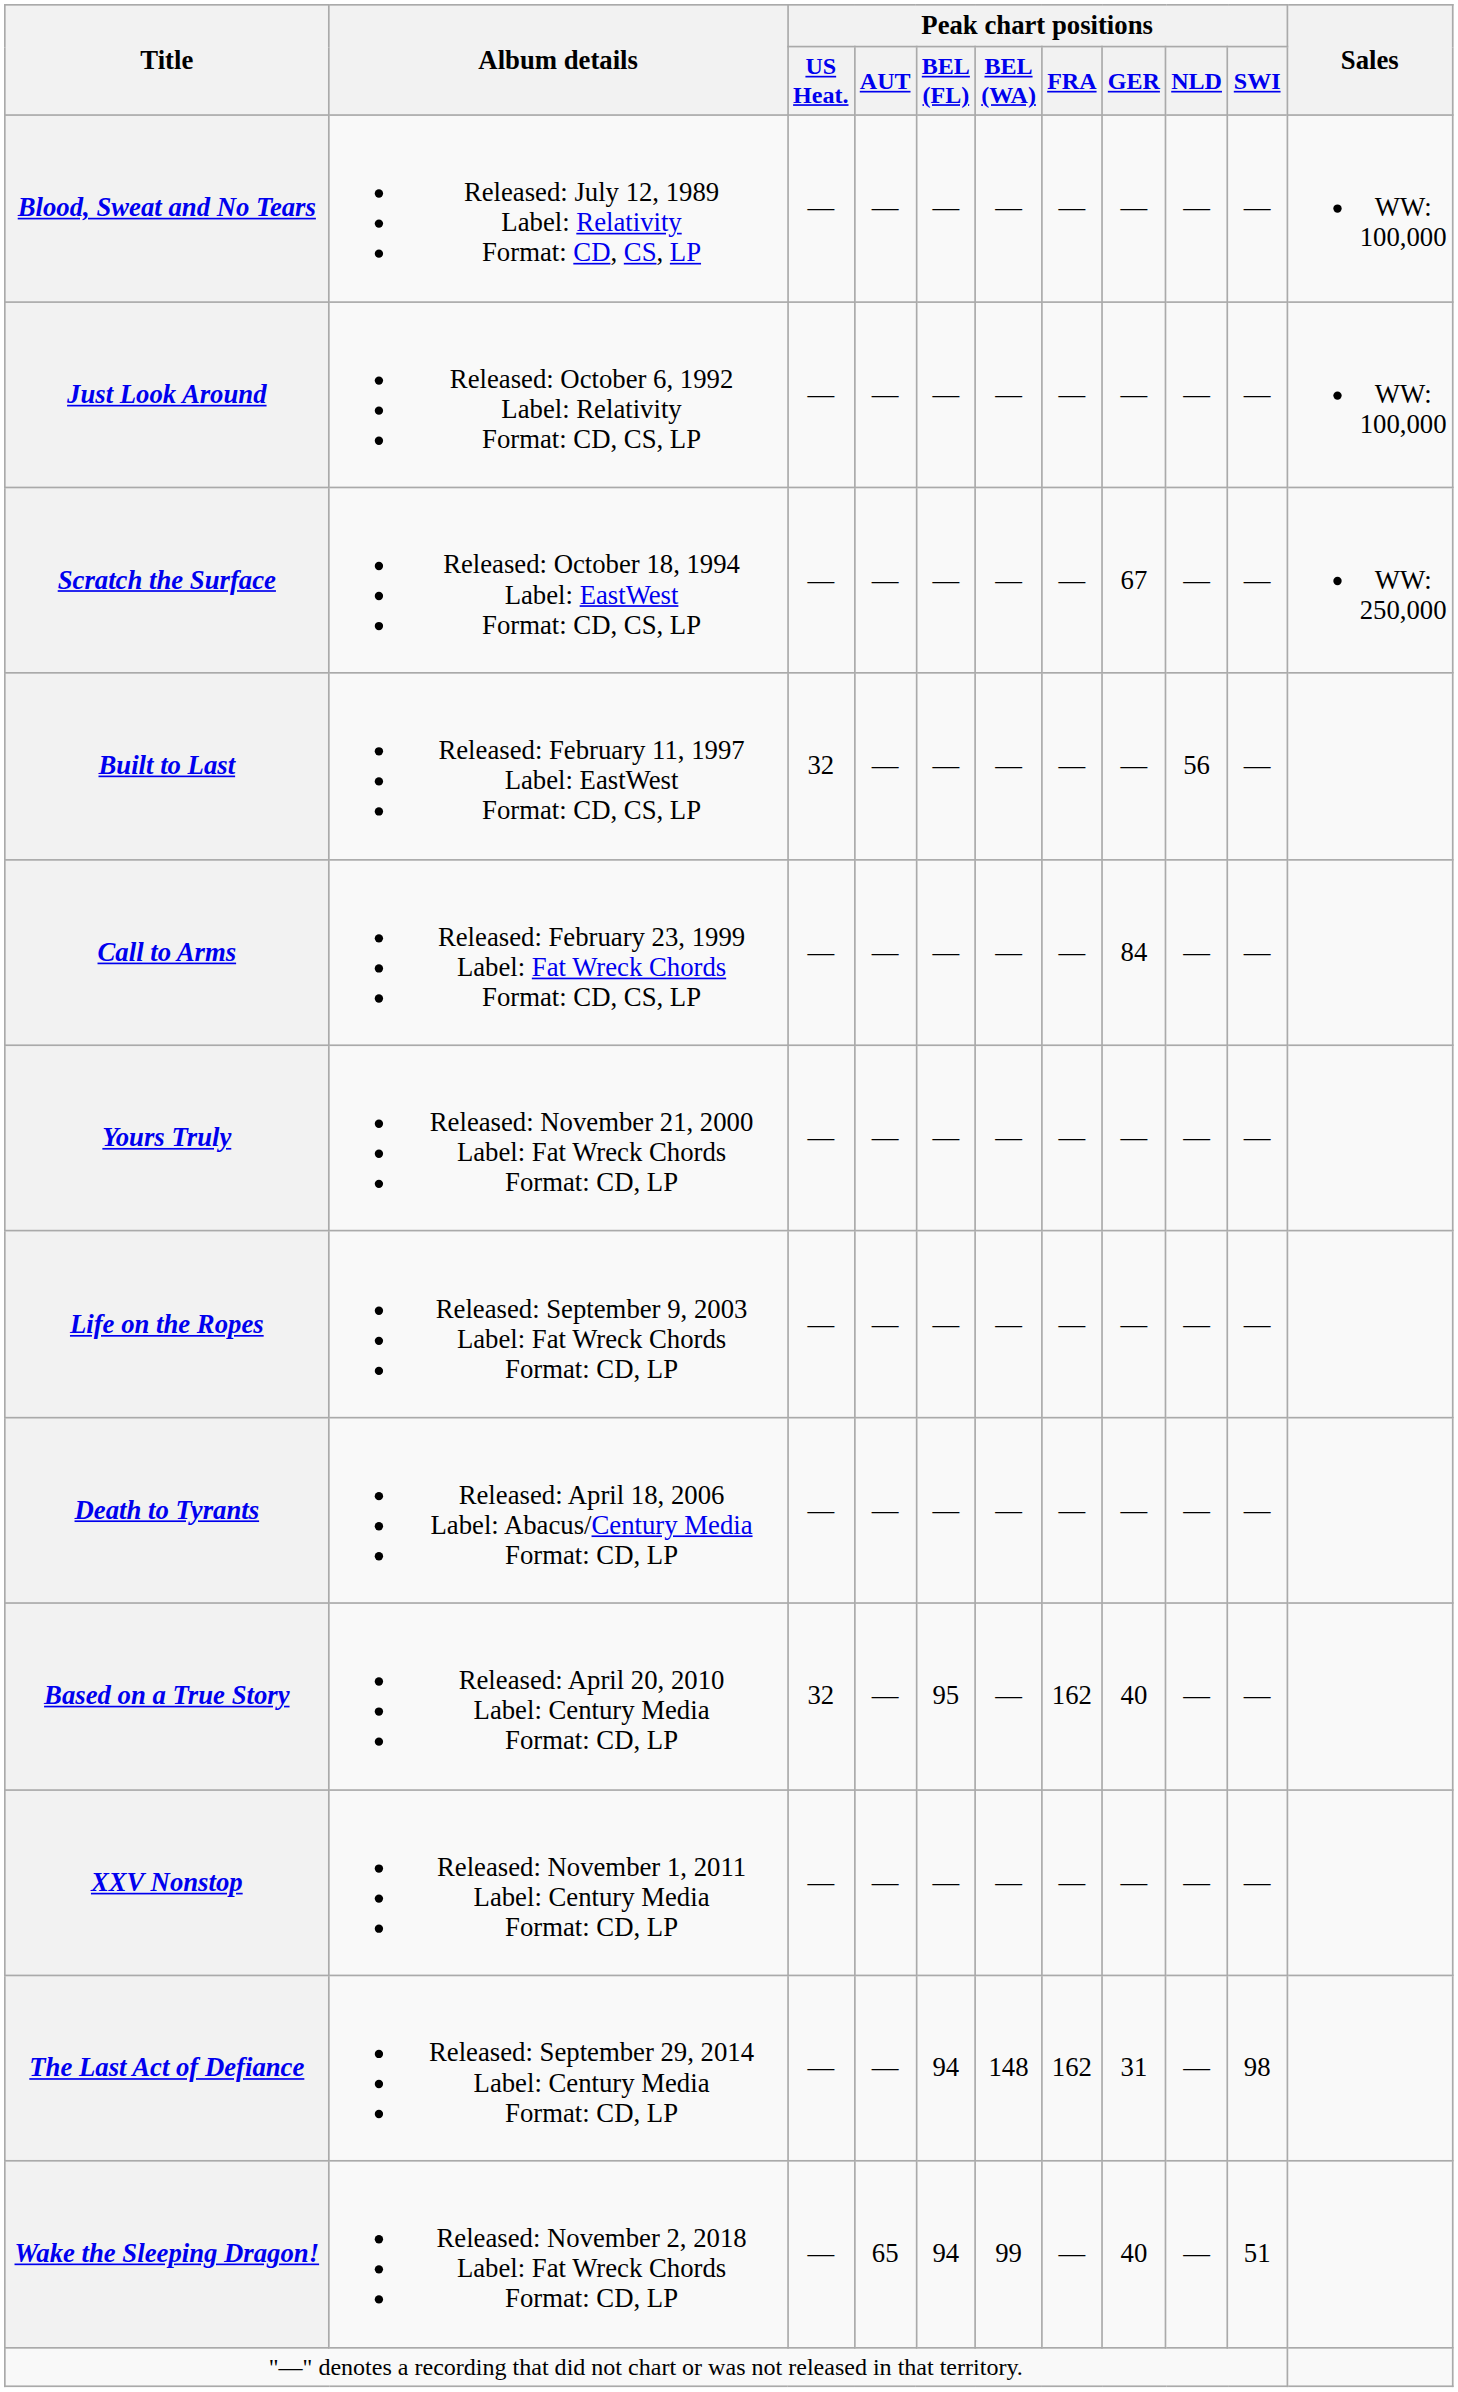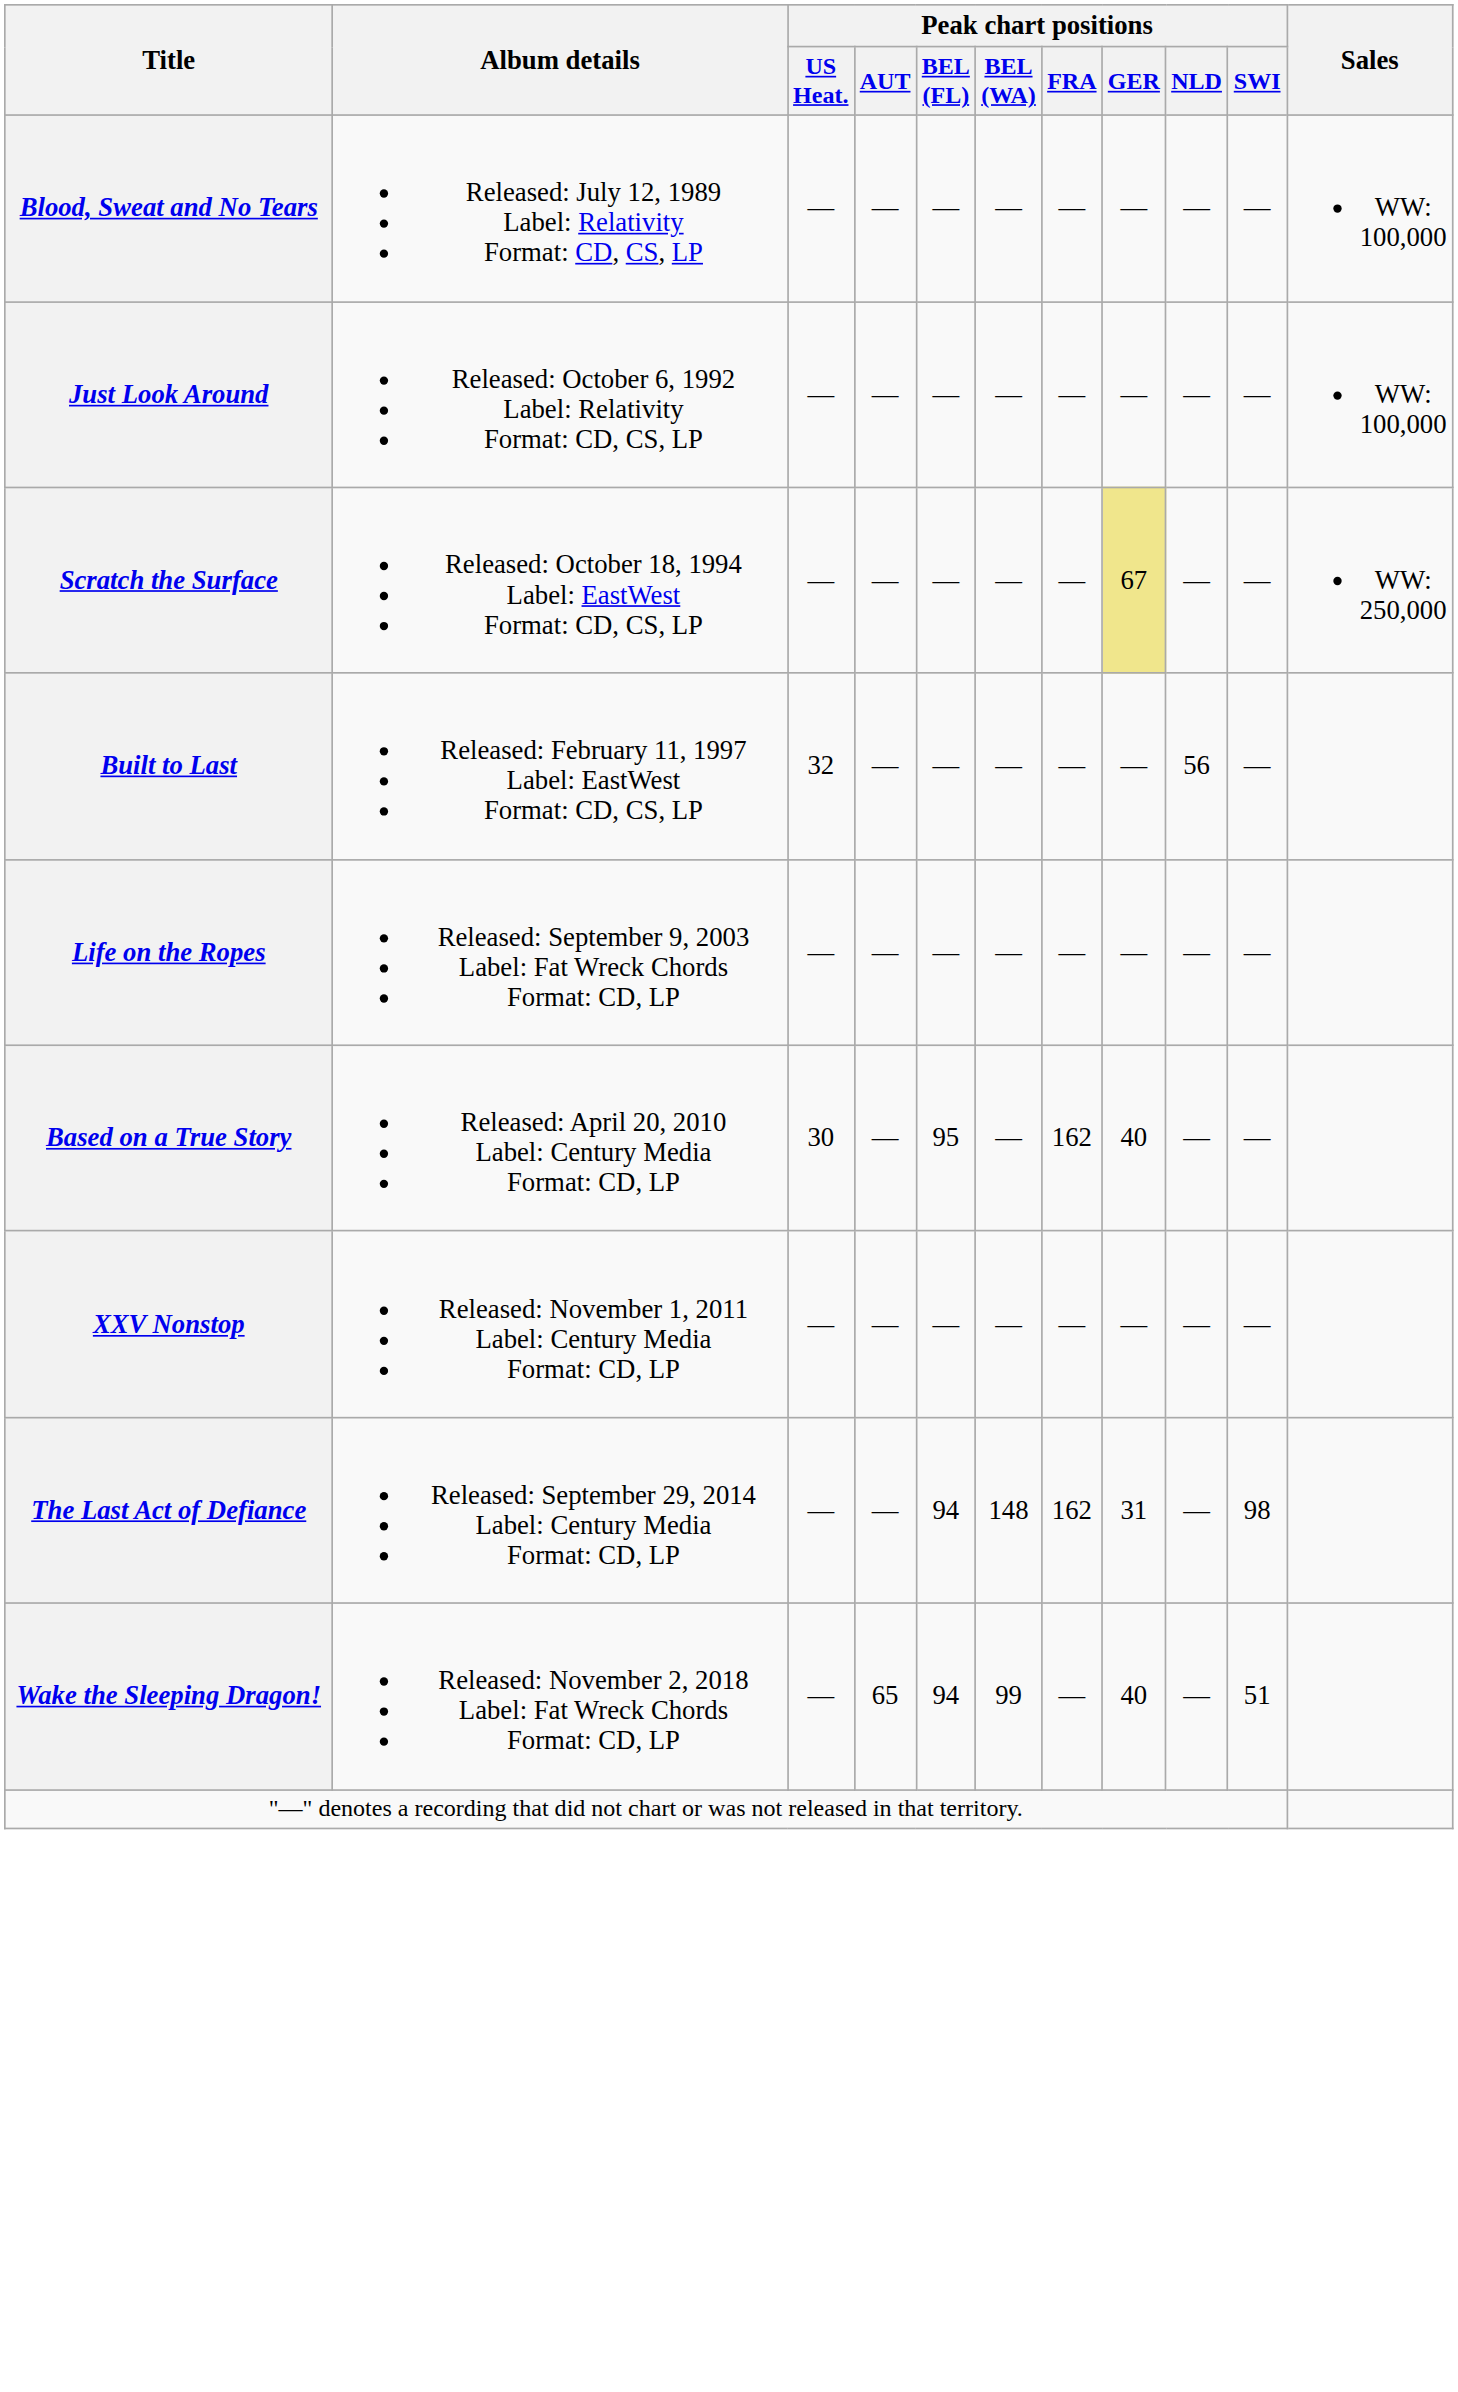Scratch the Surface | Peak chart positions / GER: no background -> khaki background
- row: Call to Arms | Released: February 23, 1999 Label: Fat Wreck Chords Format: CD, CS, LP | — | — | — | — | — | 84 | — | —
- row: Yours Truly | Released: November 21, 2000 Label: Fat Wreck Chords Format: CD, LP | — | — | — | — | — | — | — | —
- row: Death to Tyrants | Released: April 18, 2006 Label: Abacus/Century Media Format: CD, LP | — | — | — | — | — | — | — | —
Based on a True Story | Peak chart positions / US Heat.: 32 -> 30
